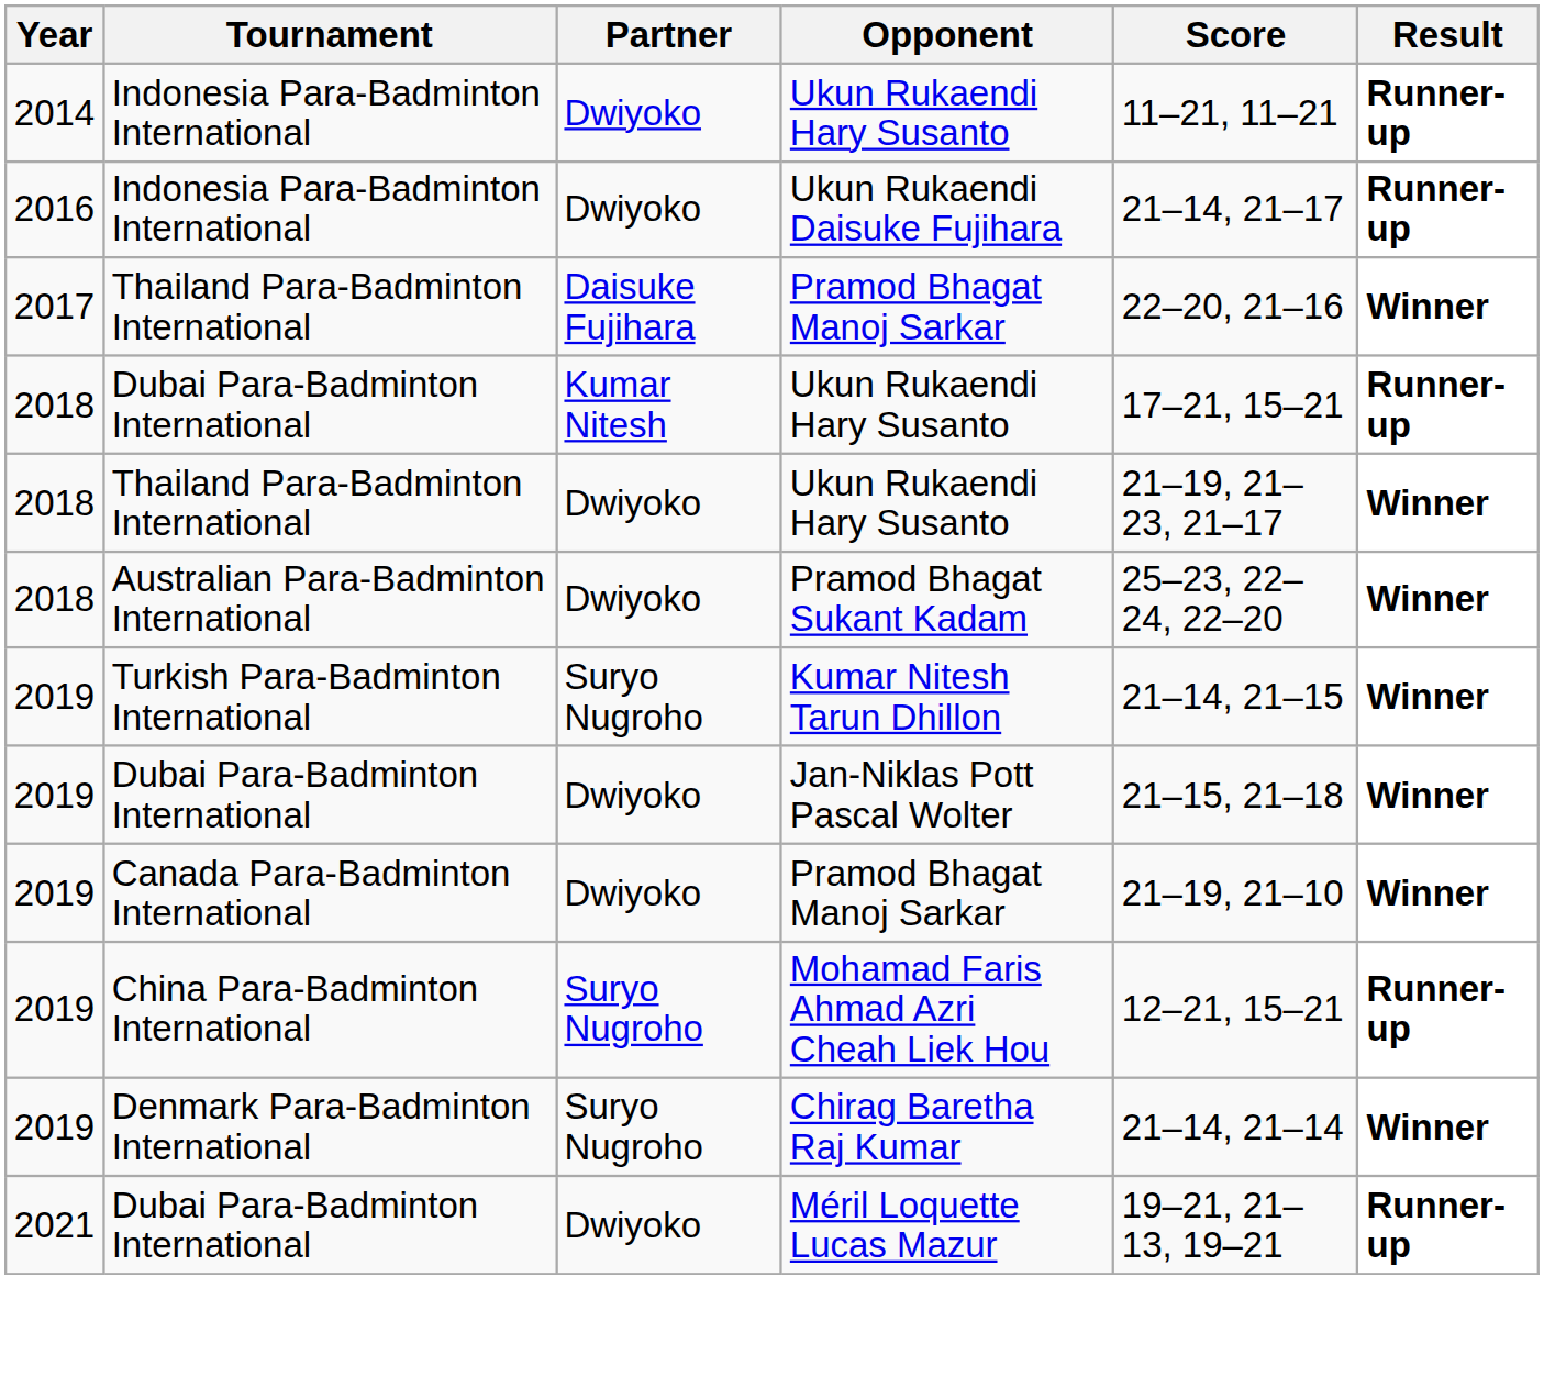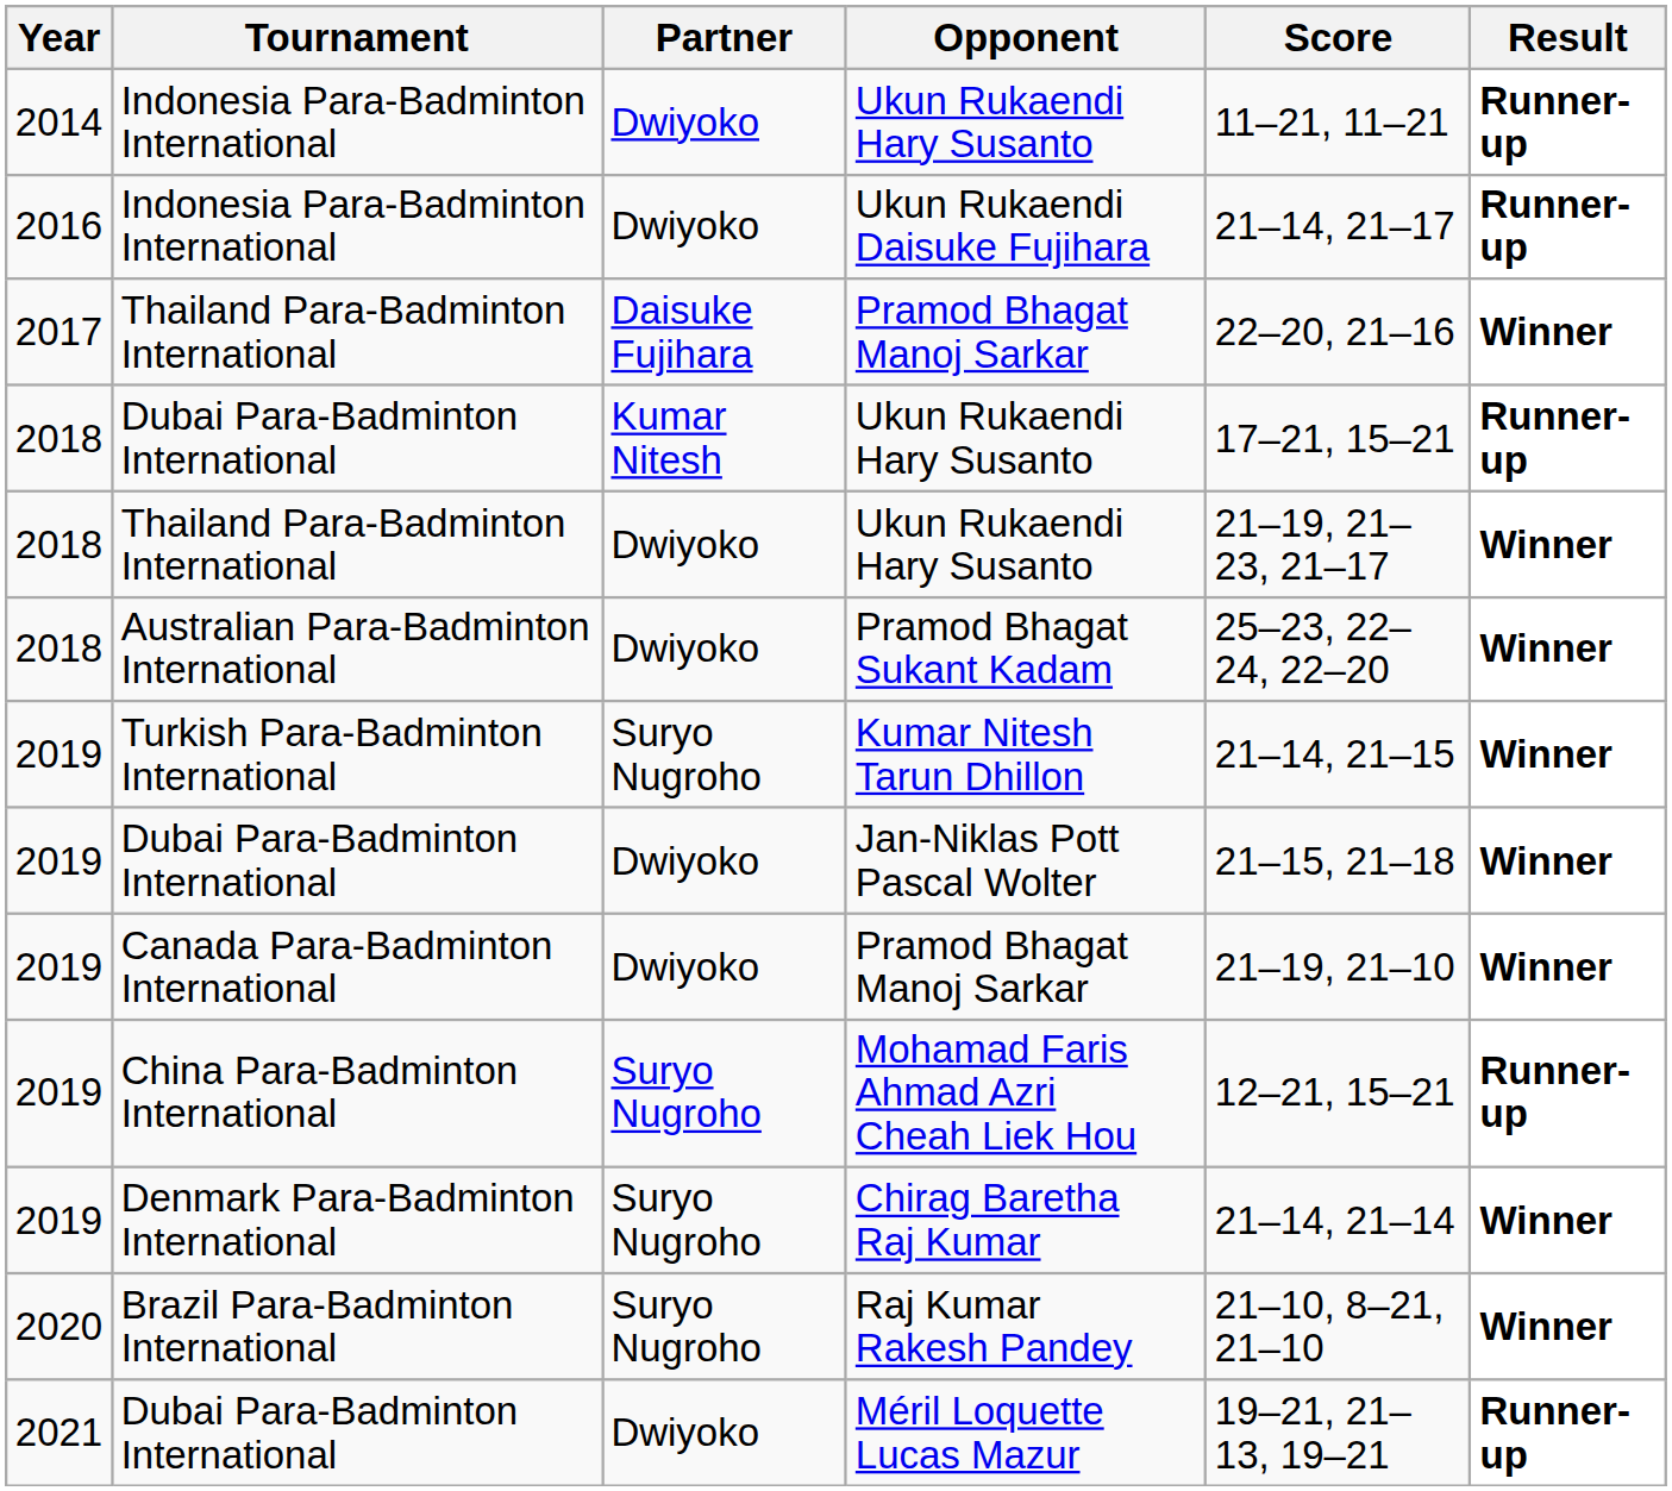+ row: 2020 | Brazil Para-Badminton International | Suryo Nugroho | Raj Kumar Rakesh Pandey | 21–10, 8–21, 21–10 | Winner
